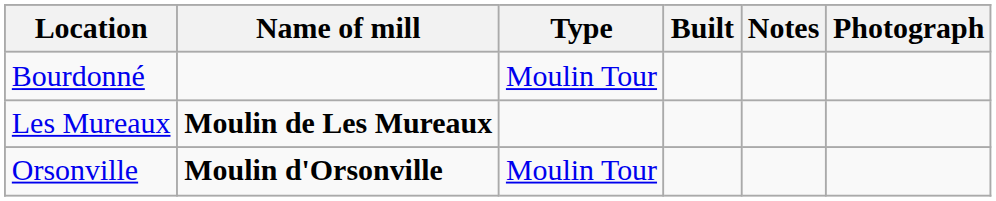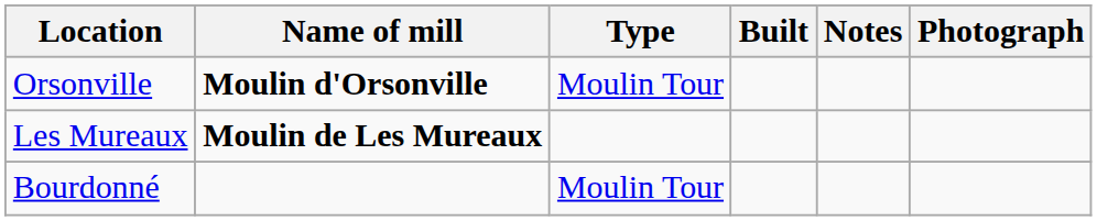rows swapped: Bourdonné <-> Orsonville
